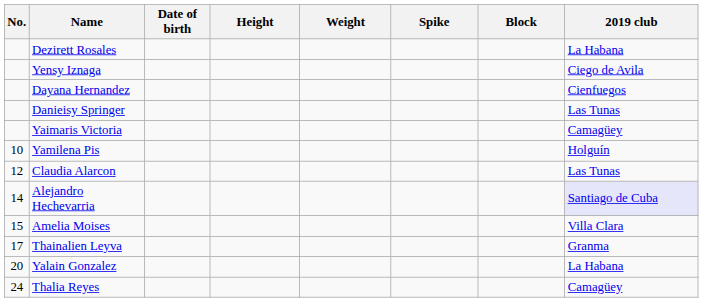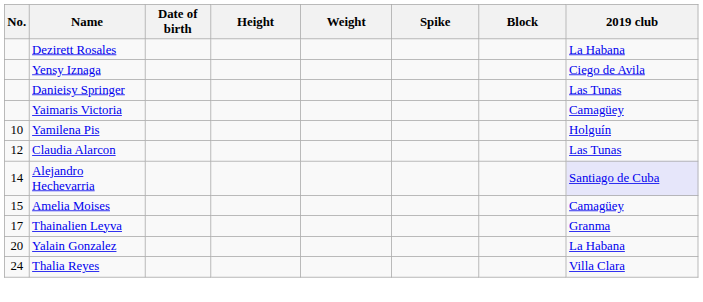- row: Dayana Hernandez | Cienfuegos
Amelia Moises | 2019 club: Villa Clara -> Camagüey
Thalia Reyes | 2019 club: Camagüey -> Villa Clara
